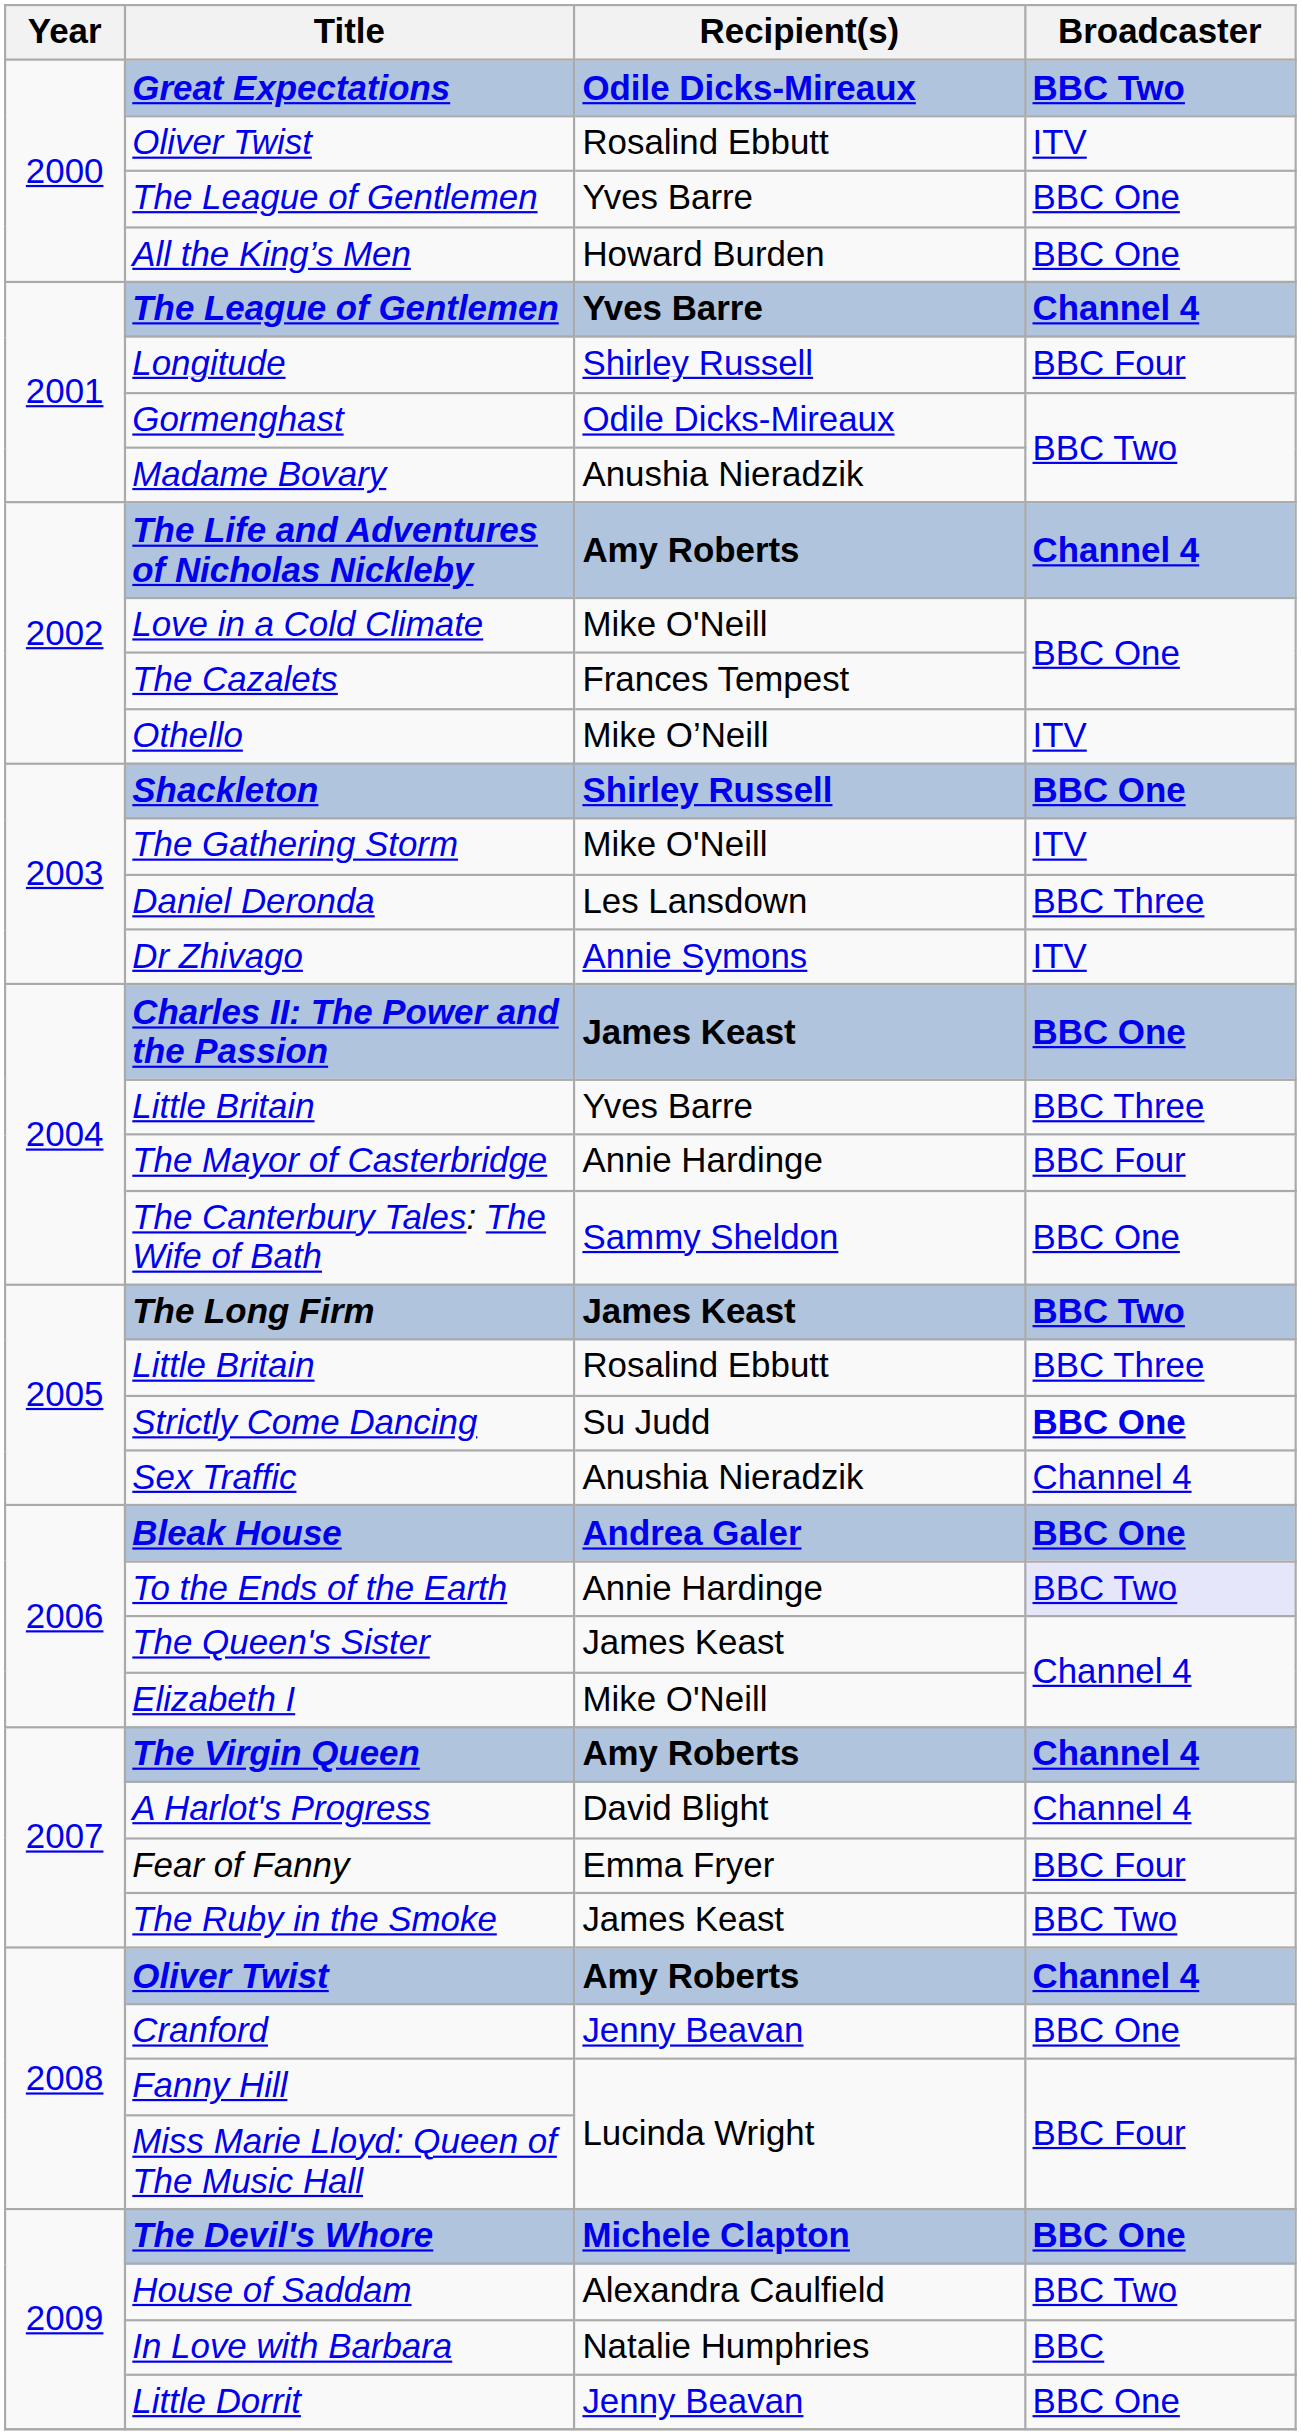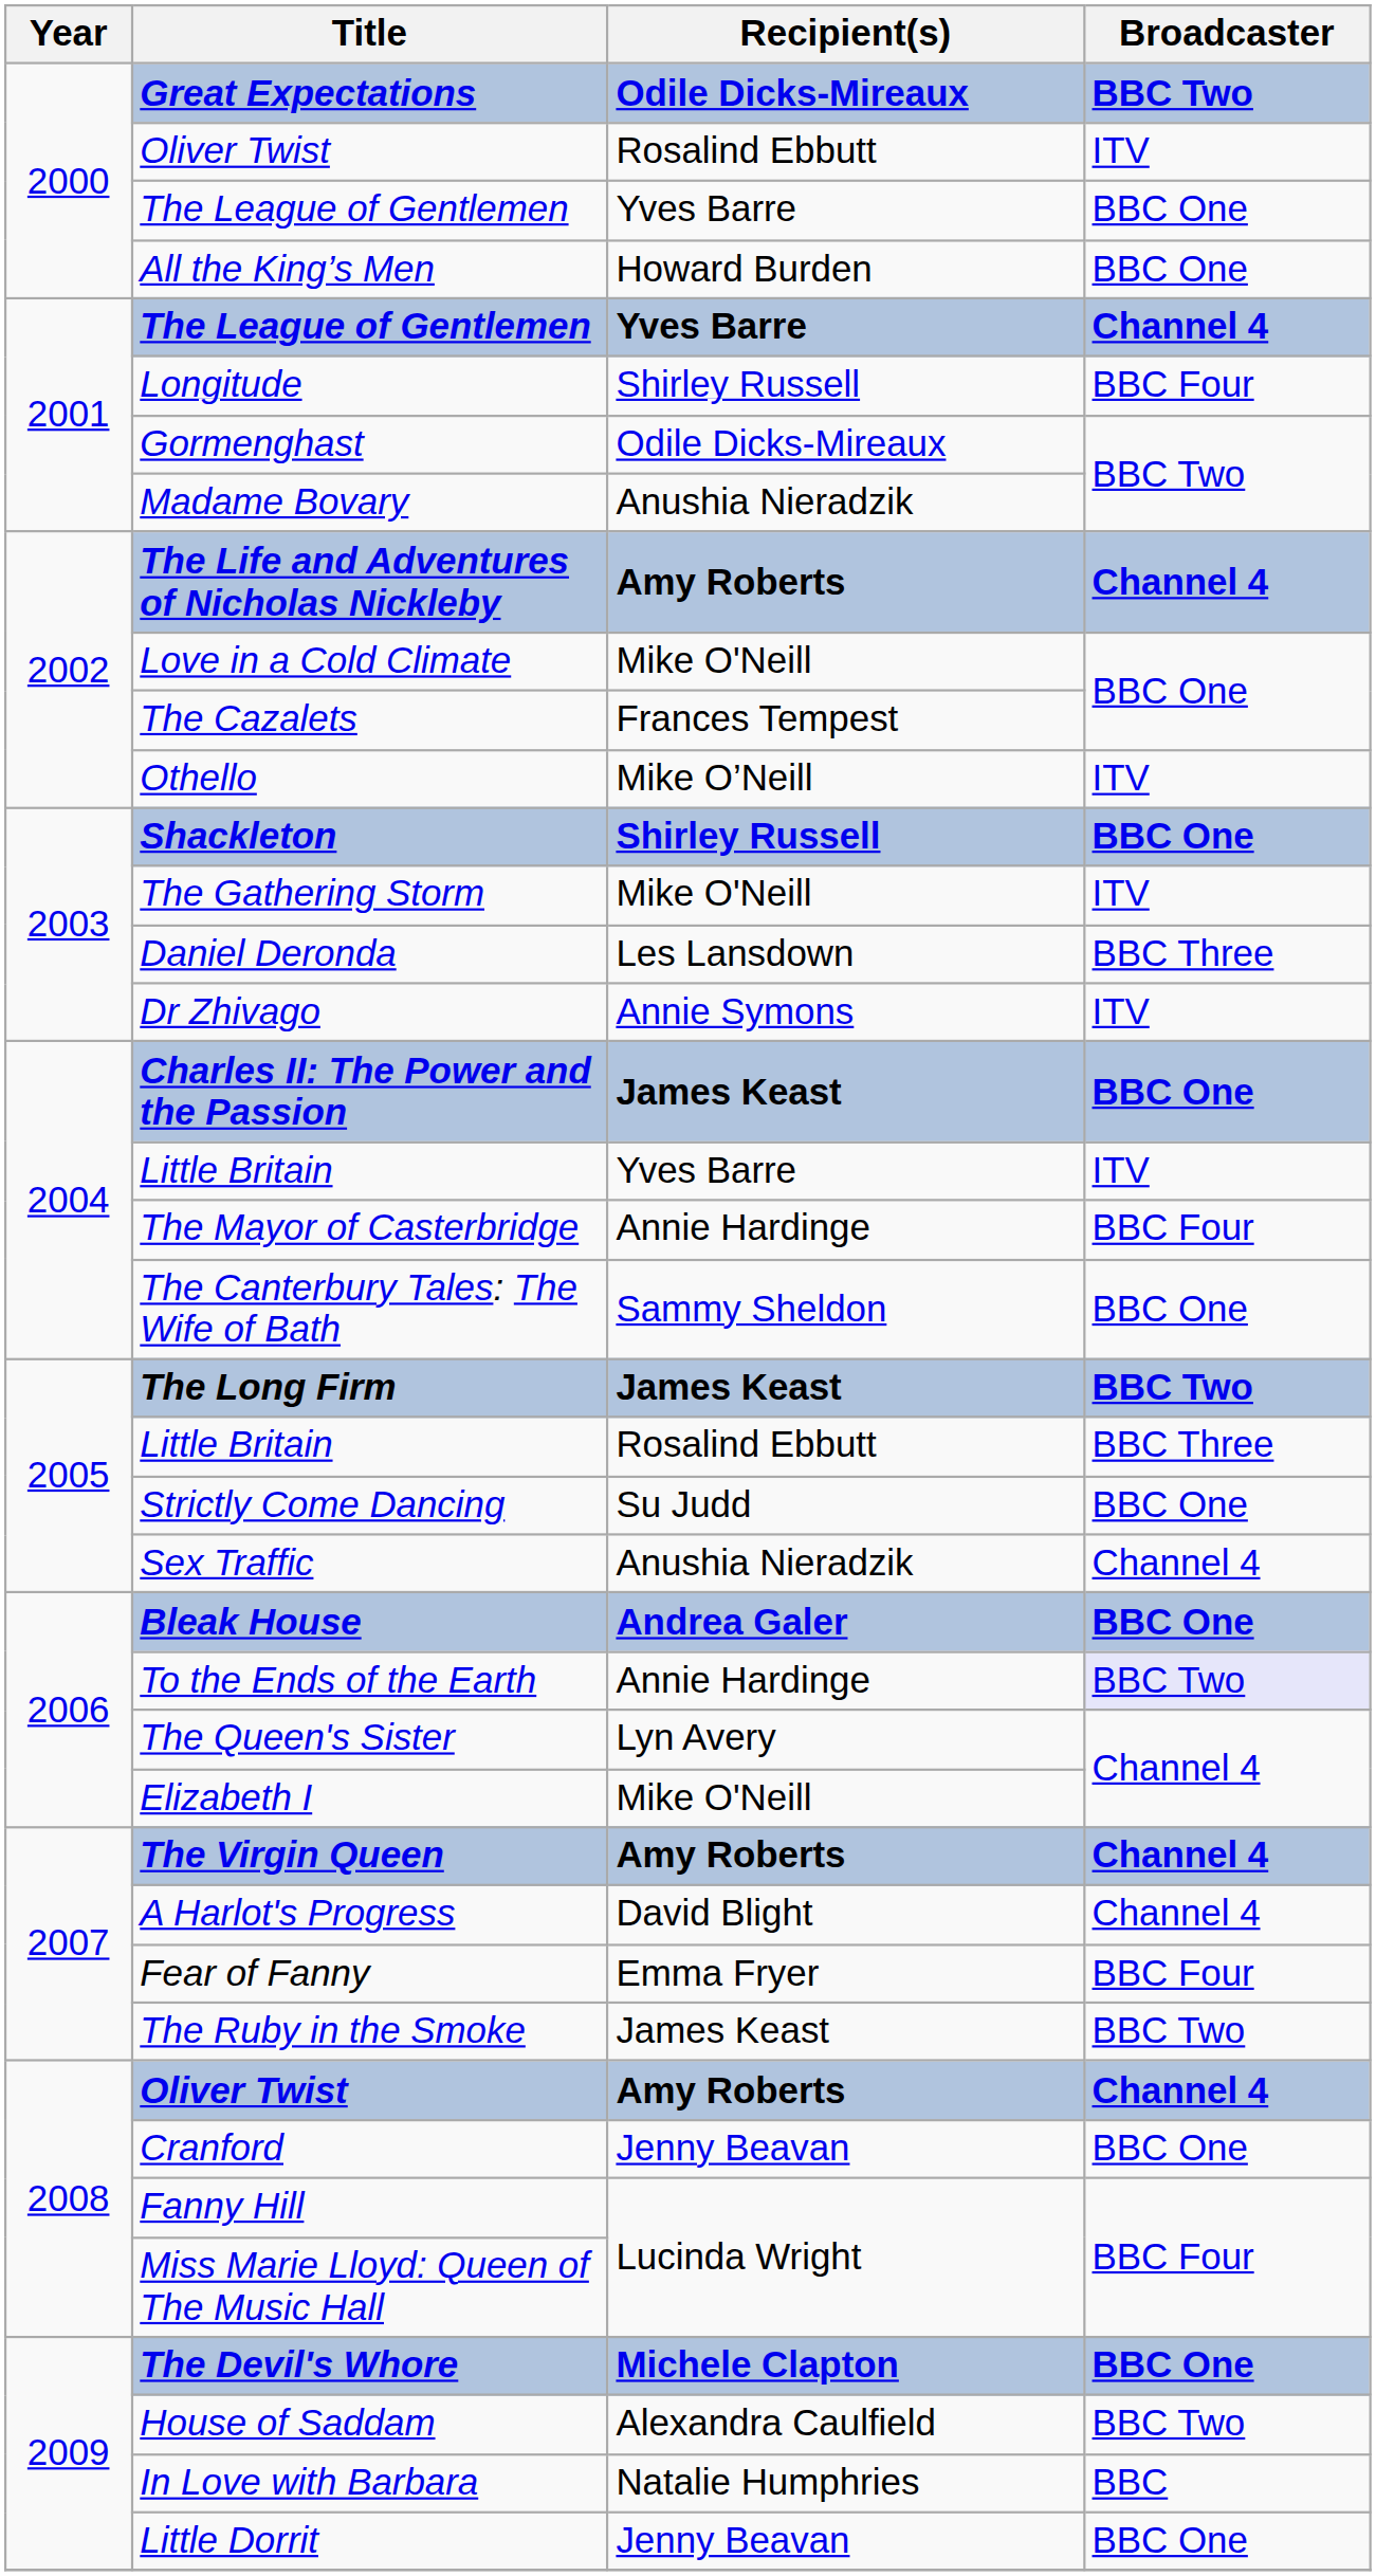2004 / Little Britain | Broadcaster: BBC Three -> ITV
Strictly Come Dancing | Broadcaster: bold -> normal
The Queen's Sister | Recipient(s): James Keast -> Lyn Avery
